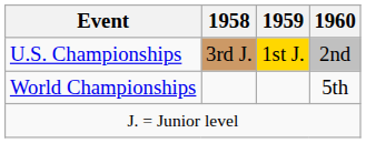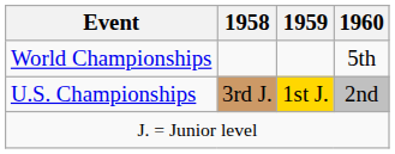rows swapped: World Championships <-> U.S. Championships
